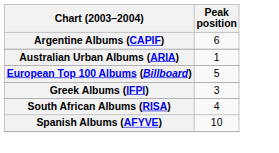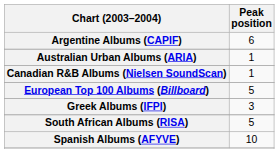+ row: Canadian R&B Albums (Nielsen SoundScan) | 1
South African Albums (RISA) | Peak position: 4 -> 5
